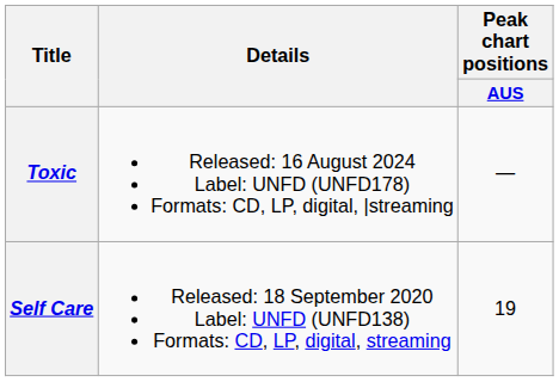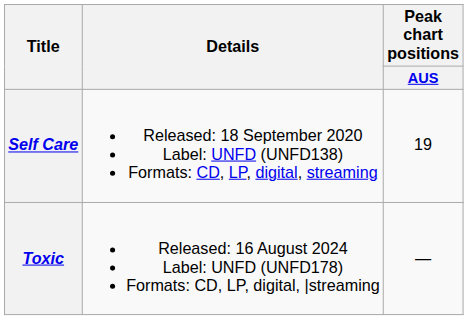rows swapped: Self Care <-> Toxic
